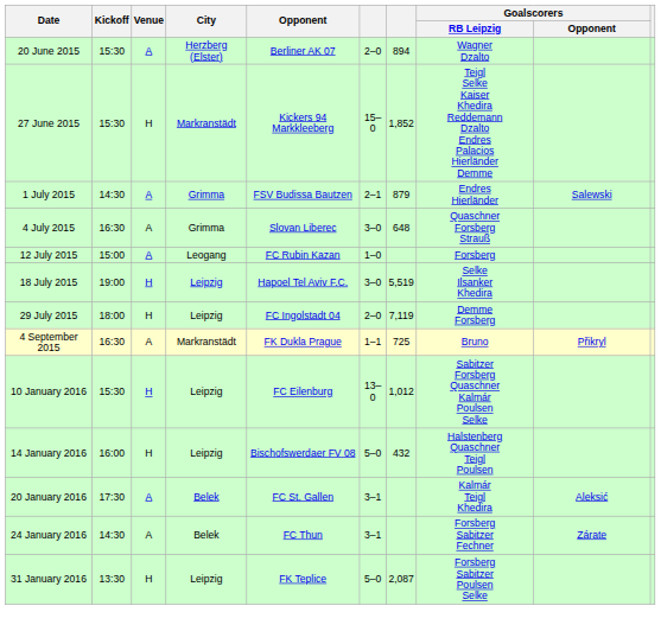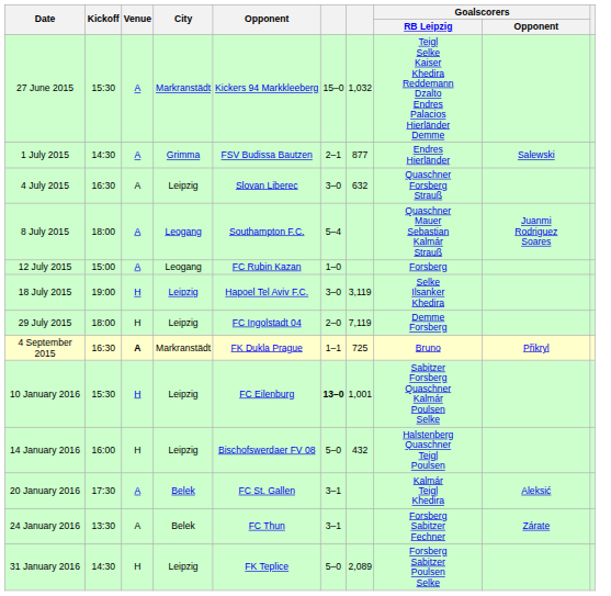- row: 20 June 2015 | 15:30 | A | Herzberg (Elster) | Berliner AK 07 | 2–0 | 894 | Wagner Dzalto
27 June 2015 | Venue: H -> A
27 June 2015 | column 7: 1,852 -> 1,032
1 July 2015 | column 7: 879 -> 877
4 July 2015 | City: Grimma -> Leipzig
4 July 2015 | column 7: 648 -> 632
+ row: 8 July 2015 | 18:00 | A | Leogang | Southampton F.C. | 5–4 | Quaschner Mauer Sebastian Kalmár Strauß | Juanmi Rodriguez Soares
18 July 2015 | column 7: 5,519 -> 3,119
4 September 2015 | Venue: normal -> bold
10 January 2016 | column 6: normal -> bold
10 January 2016 | column 7: 1,012 -> 1,001
24 January 2016 | Kickoff: 14:30 -> 13:30
31 January 2016 | Kickoff: 13:30 -> 14:30
31 January 2016 | column 7: 2,087 -> 2,089
